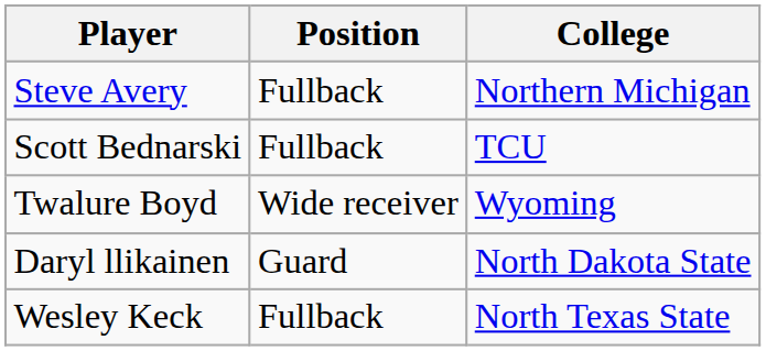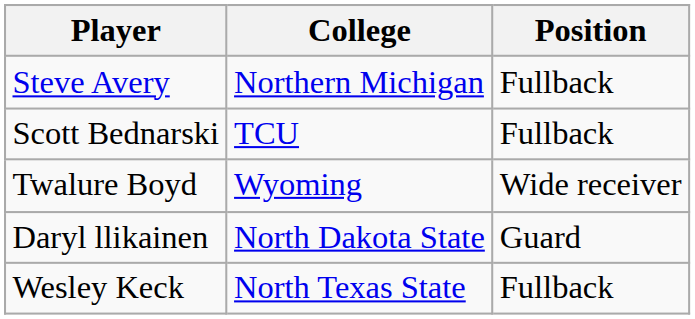columns swapped: Position <-> College
